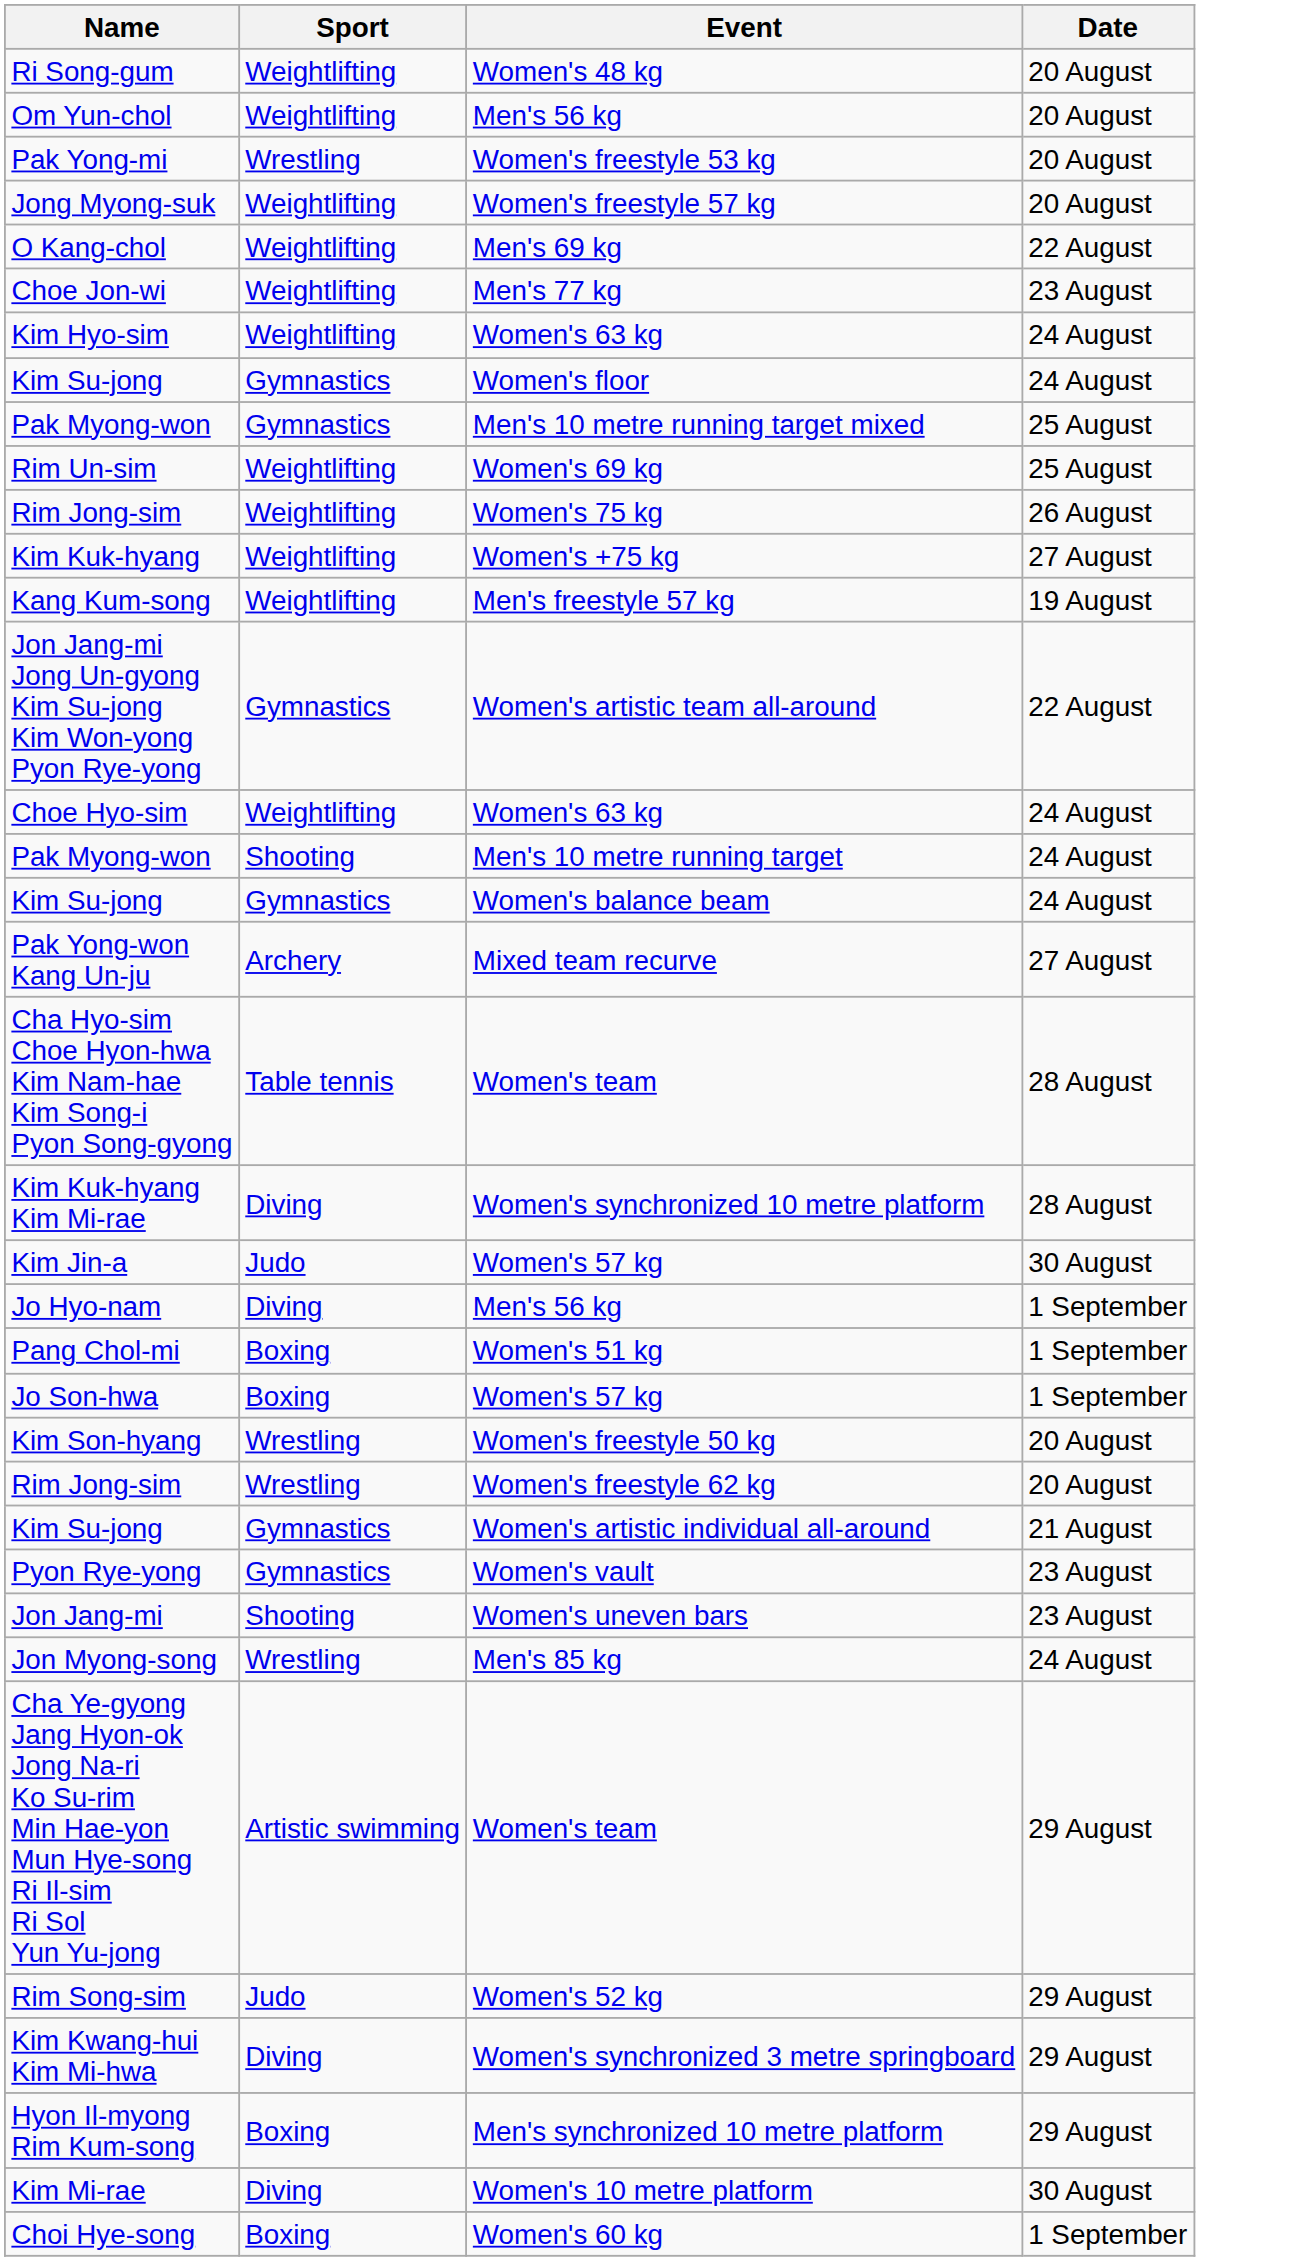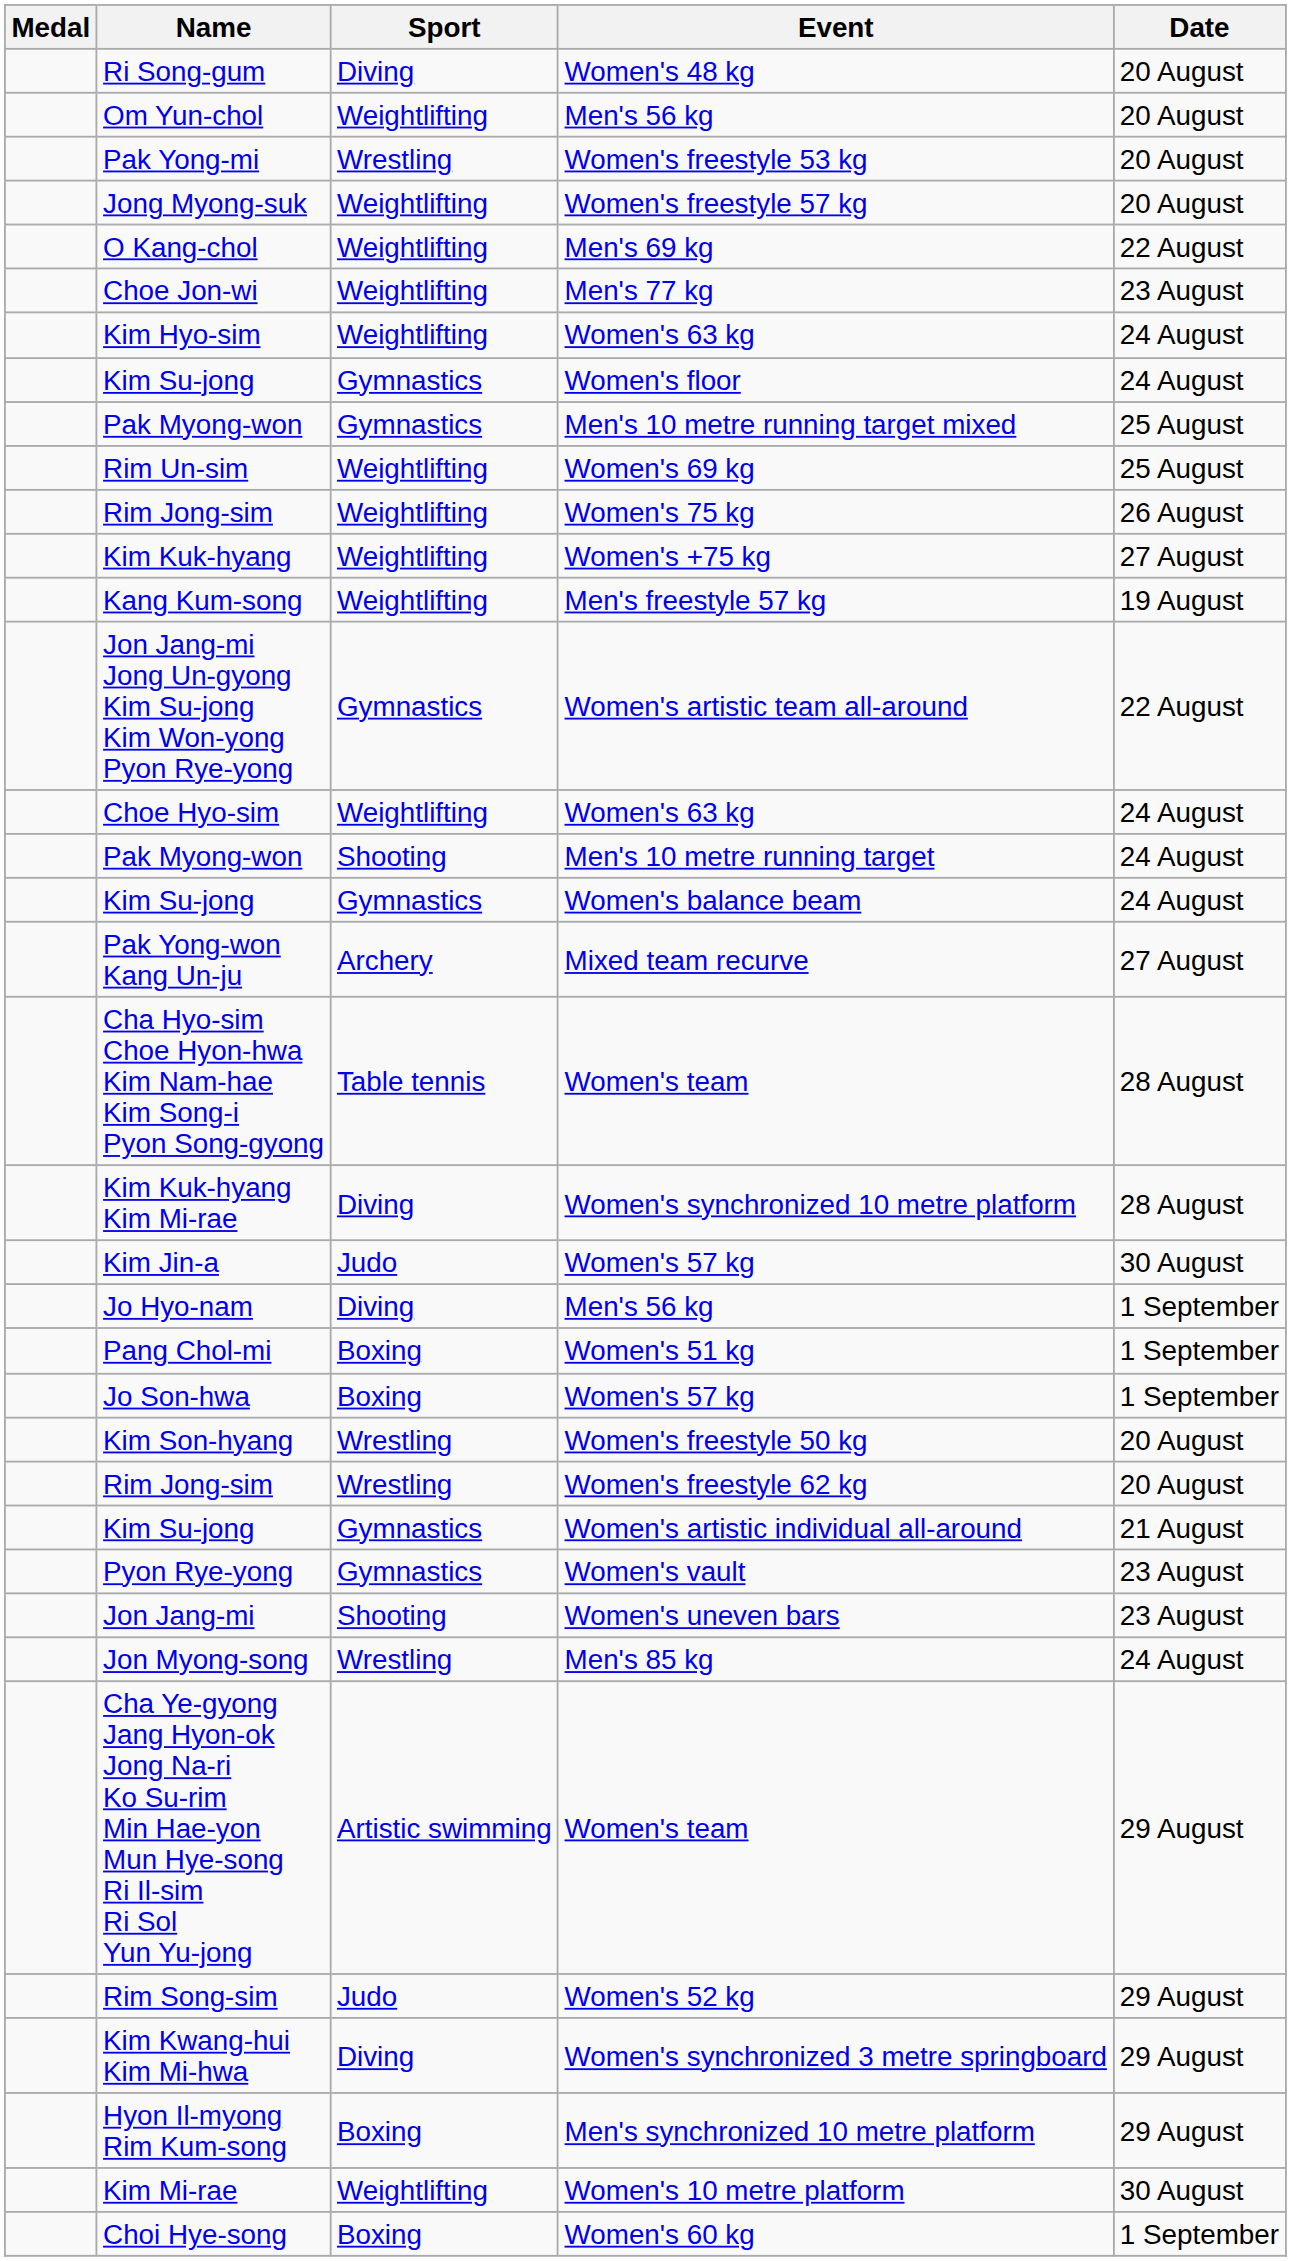+ column: Medal
Ri Song-gum | Sport: Weightlifting -> Diving
Kim Mi-rae | Sport: Diving -> Weightlifting
